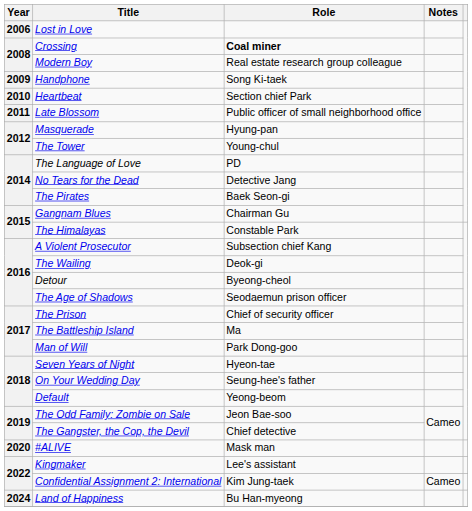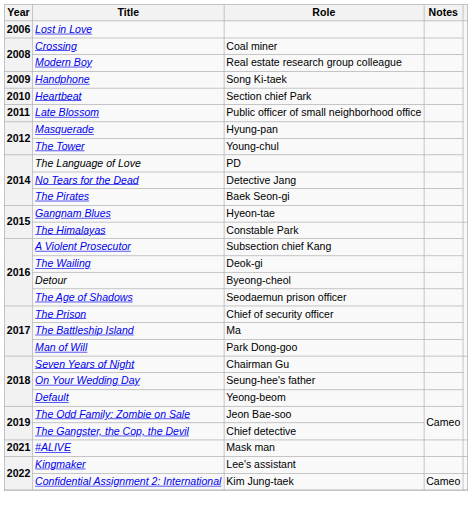Crossing | Role: bold -> normal
Gangnam Blues | Role: Chairman Gu -> Hyeon-tae
Seven Years of Night | Role: Hyeon-tae -> Chairman Gu
#ALIVE | Year: 2020 -> 2021
- row: 2024 | Land of Happiness | Bu Han-myeong
